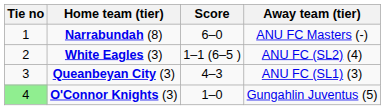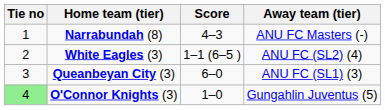Narrabundah (8) | Score: 6–0 -> 4–3
Queanbeyan City (3) | Score: 4–3 -> 6–0
